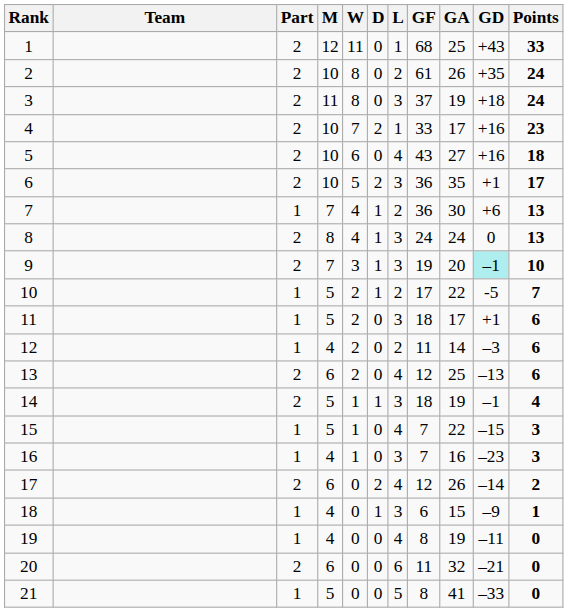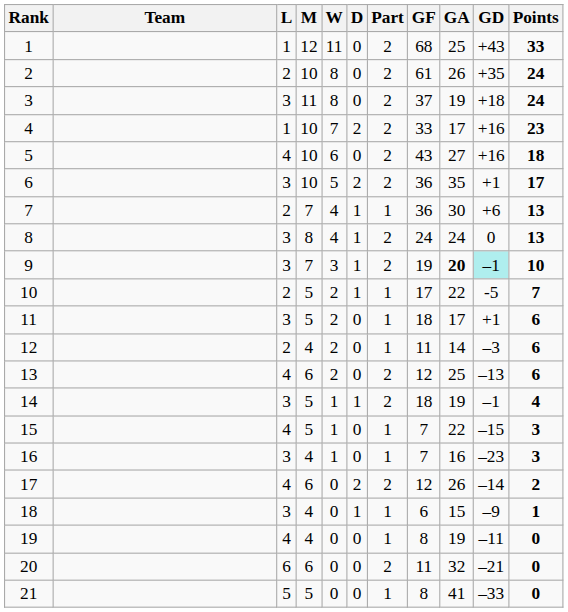columns swapped: Part <-> L
9 | GA: normal -> bold
